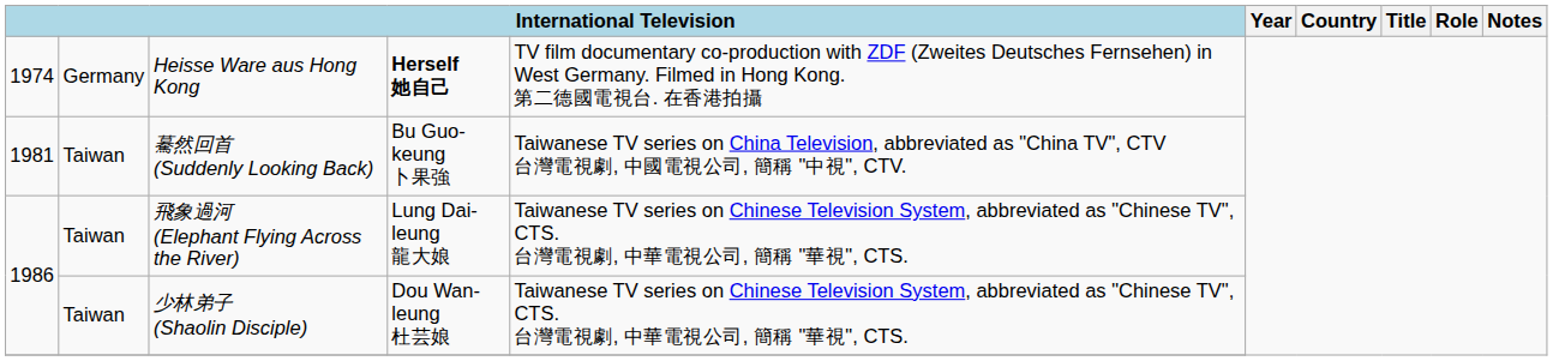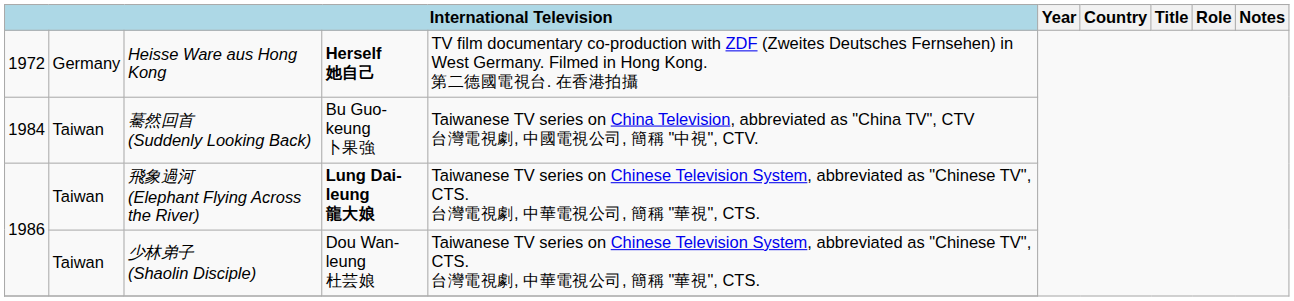Heisse Ware aus Hong Kong | column 1: 1974 -> 1972
驀然回首 (Suddenly Looking Back) | column 1: 1981 -> 1984
飛象過河 (Elephant Flying Across the River) | column 4: normal -> bold
